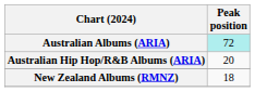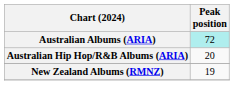New Zealand Albums (RMNZ) | Peak position: 18 -> 19
